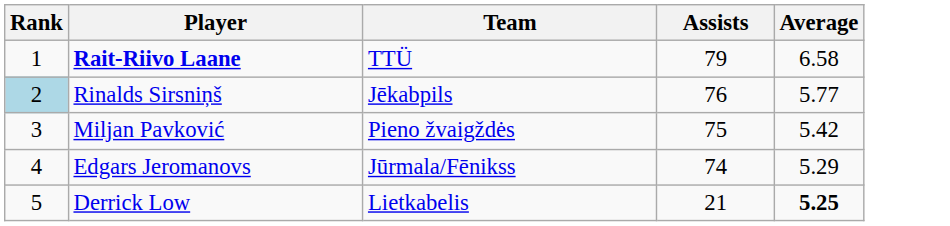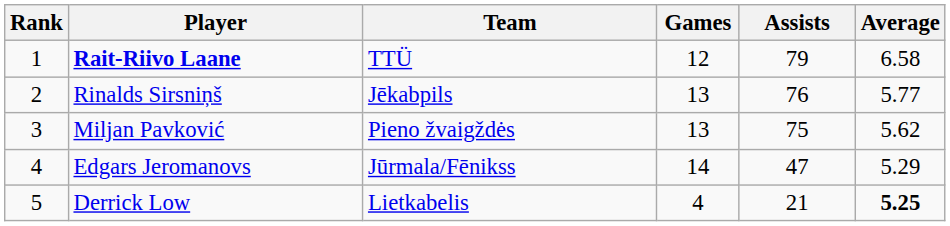+ column: Games | 12 | 13 | 13 | 14 | 4
Rinalds Sirsniņš | Rank: lightblue background -> no background
Miljan Pavković | Average: 5.42 -> 5.62
Edgars Jeromanovs | Assists: 74 -> 47
